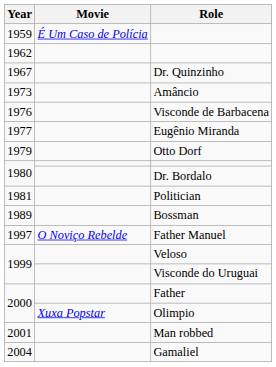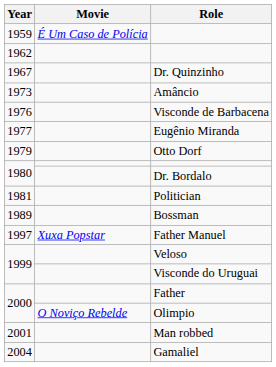Father Manuel | Movie: O Noviço Rebelde -> Xuxa Popstar
Olimpio | Movie: Xuxa Popstar -> O Noviço Rebelde
